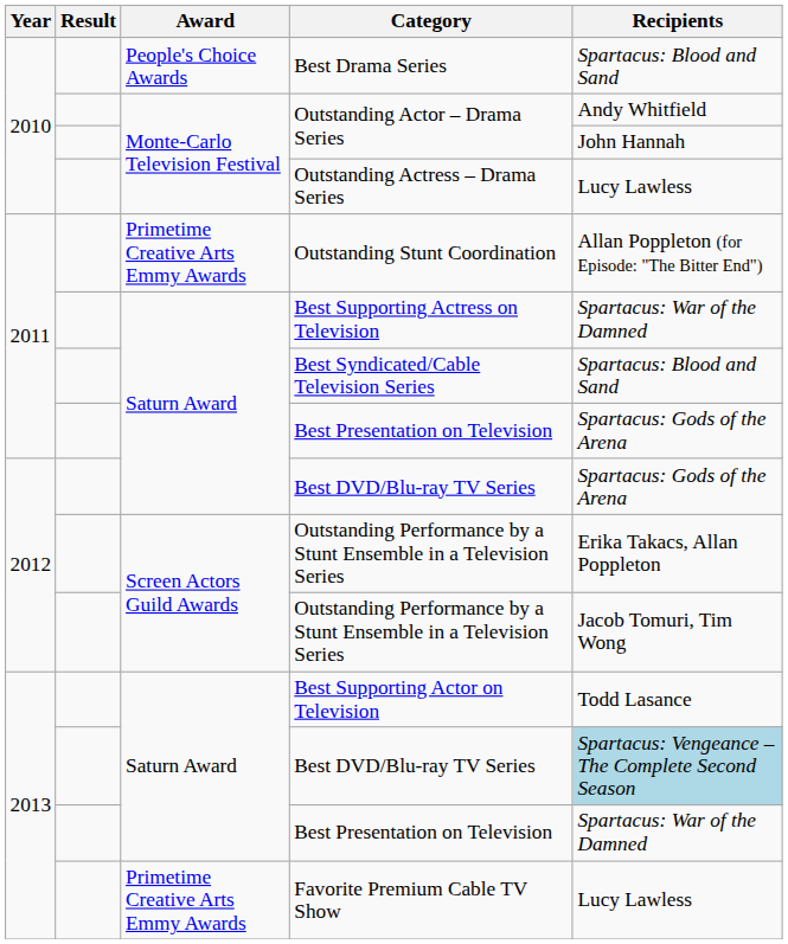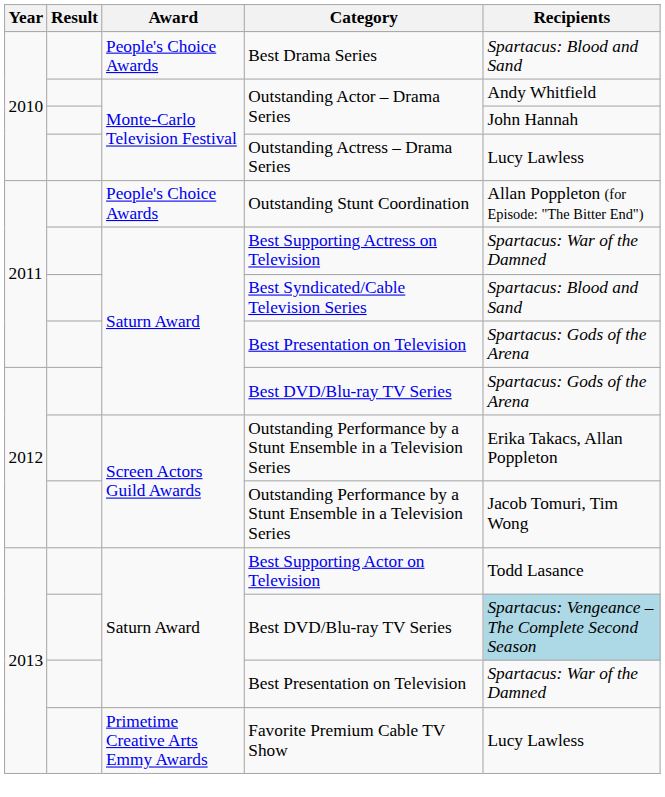Outstanding Stunt Coordination | Award: Primetime Creative Arts Emmy Awards -> People's Choice Awards
